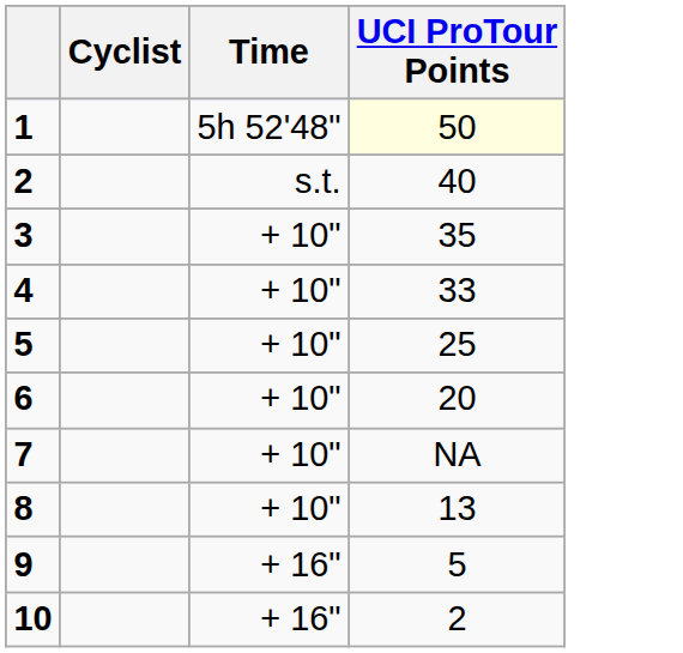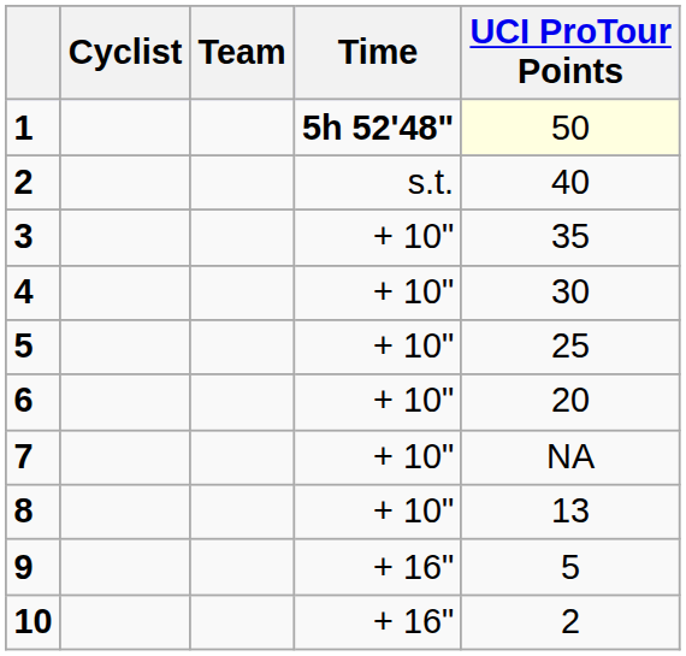+ column: Team
1 | Time: normal -> bold
4 | UCI ProTour Points: 33 -> 30
